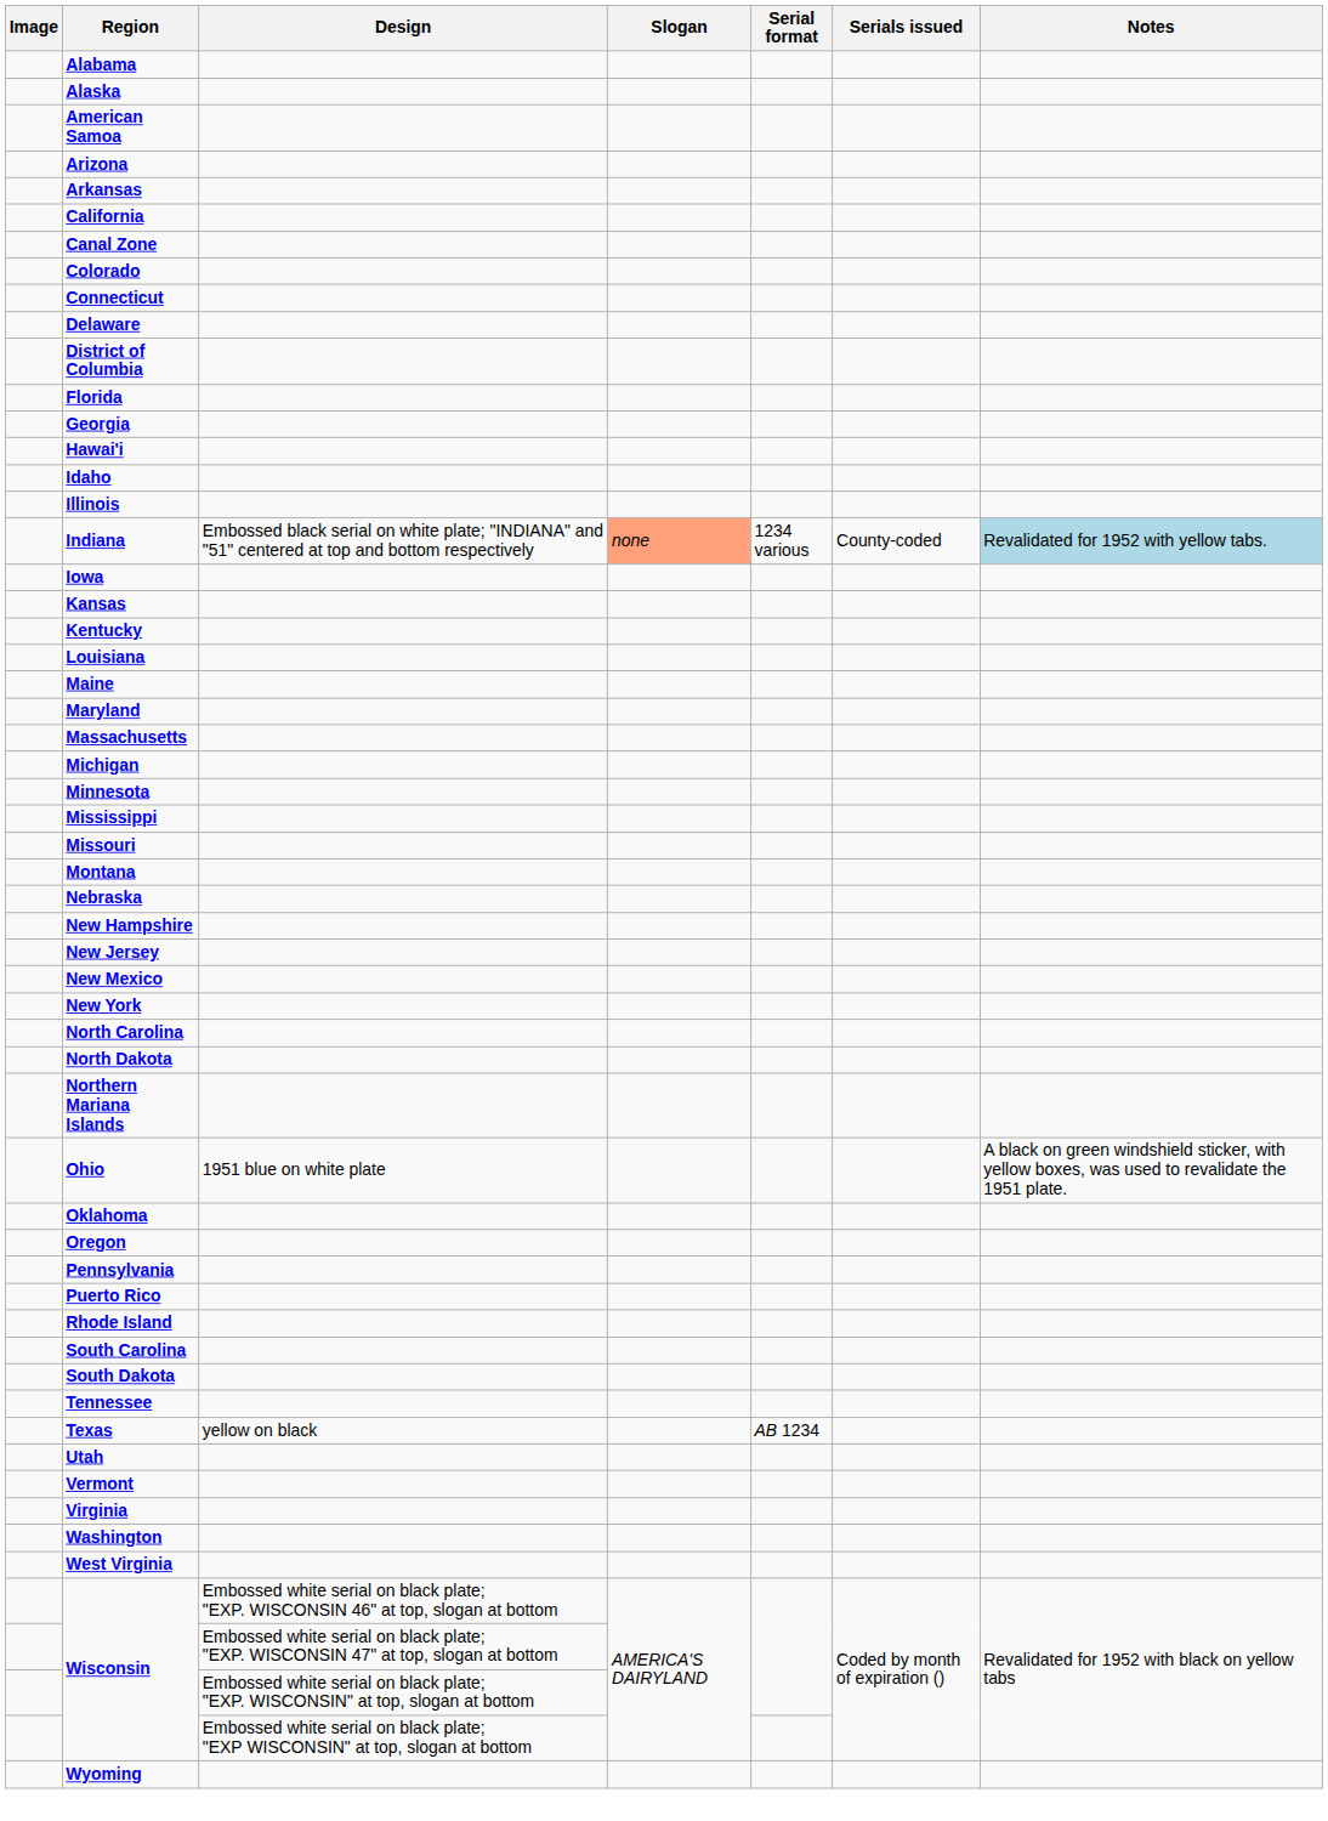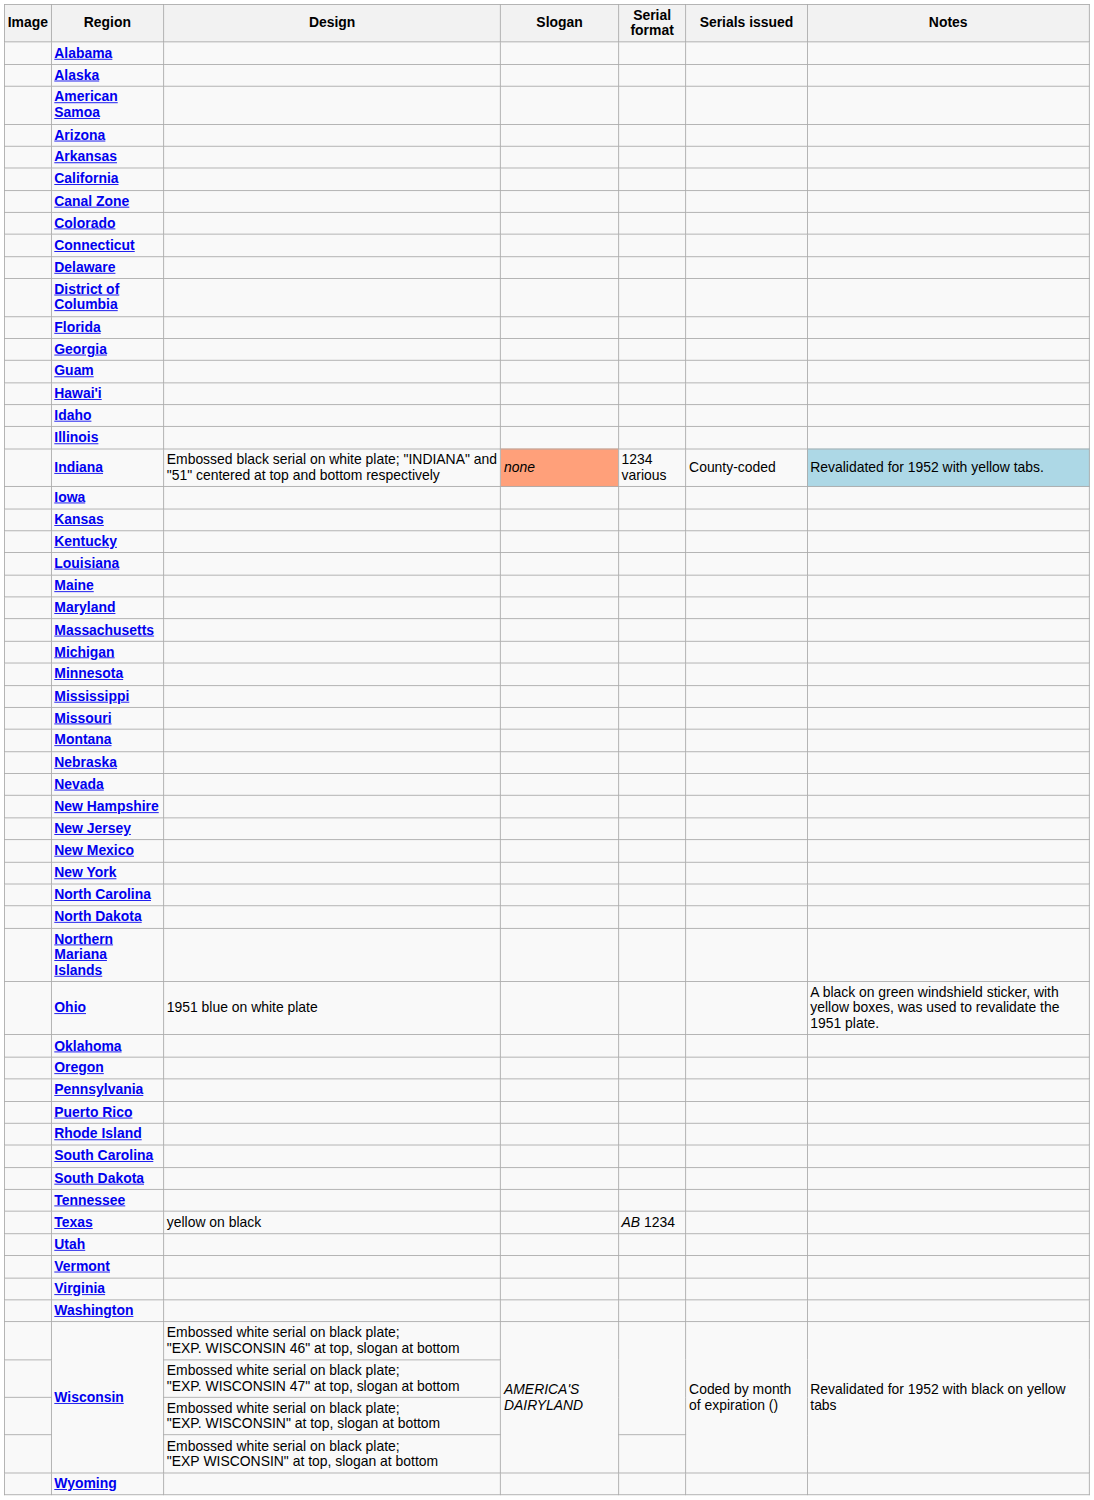+ row: Guam
+ row: Nevada
- row: West Virginia
